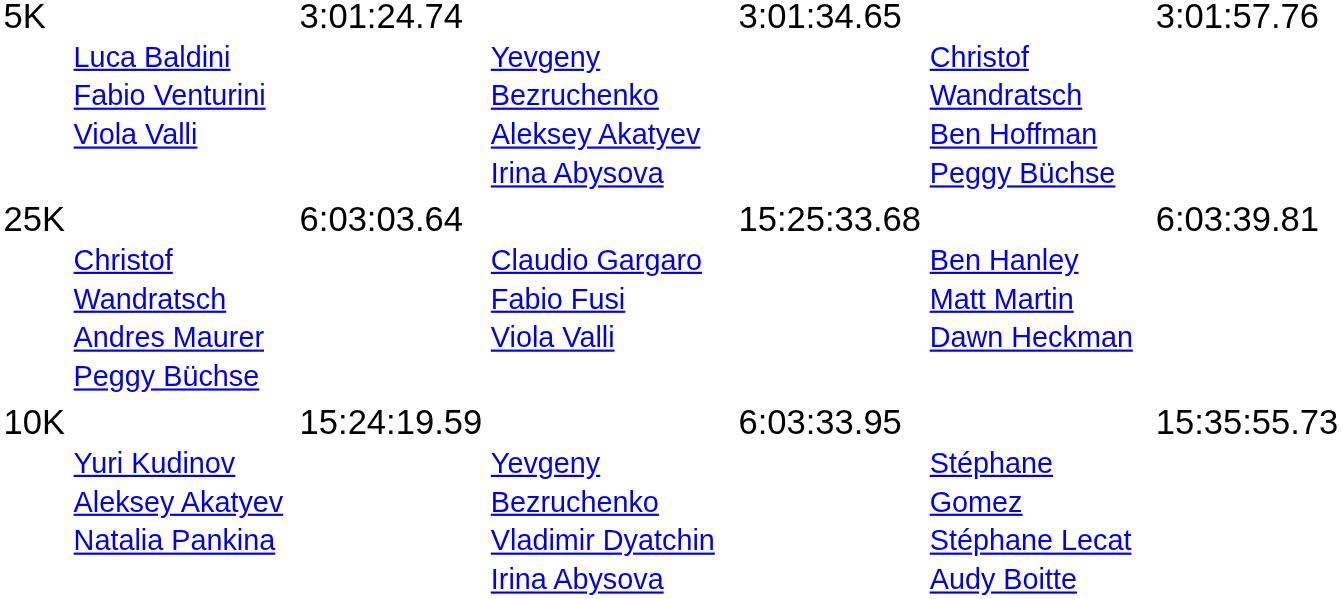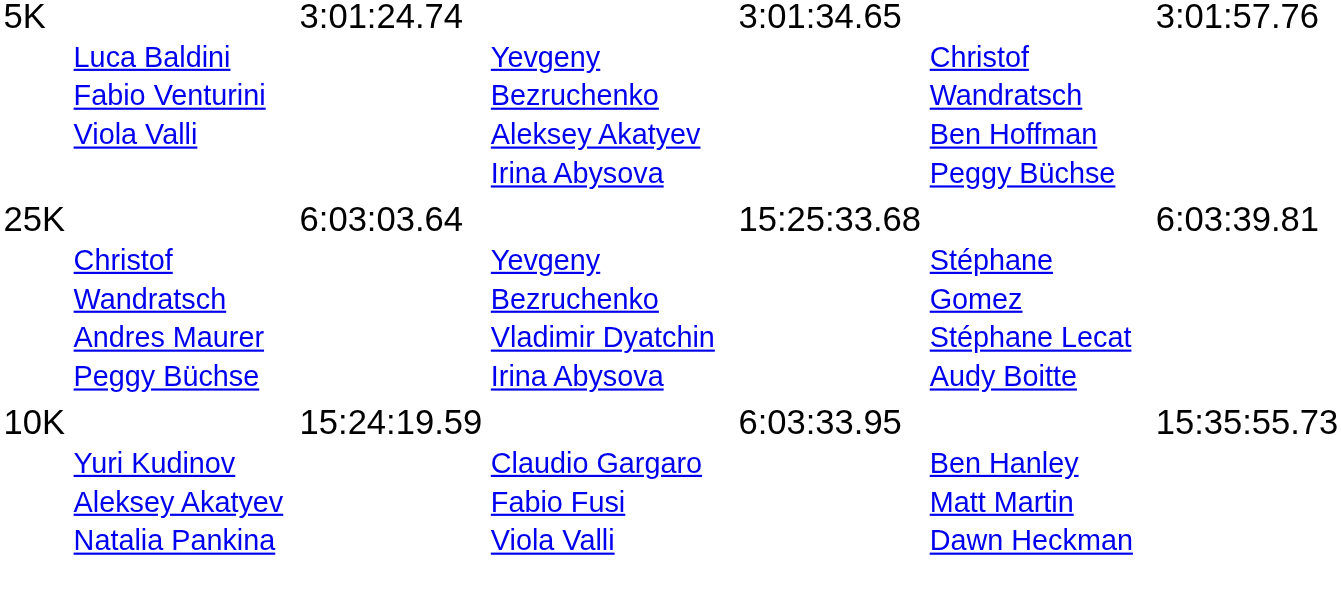Christof Wandratsch Andres Maurer Peggy Büchse | column 4: Claudio Gargaro Fabio Fusi Viola Valli -> Yevgeny Bezruchenko Vladimir Dyatchin Irina Abysova
Christof Wandratsch Andres Maurer Peggy Büchse | column 6: Ben Hanley Matt Martin Dawn Heckman -> Stéphane Gomez Stéphane Lecat Audy Boitte
Yuri Kudinov Aleksey Akatyev Natalia Pankina | column 4: Yevgeny Bezruchenko Vladimir Dyatchin Irina Abysova -> Claudio Gargaro Fabio Fusi Viola Valli
Yuri Kudinov Aleksey Akatyev Natalia Pankina | column 6: Stéphane Gomez Stéphane Lecat Audy Boitte -> Ben Hanley Matt Martin Dawn Heckman
